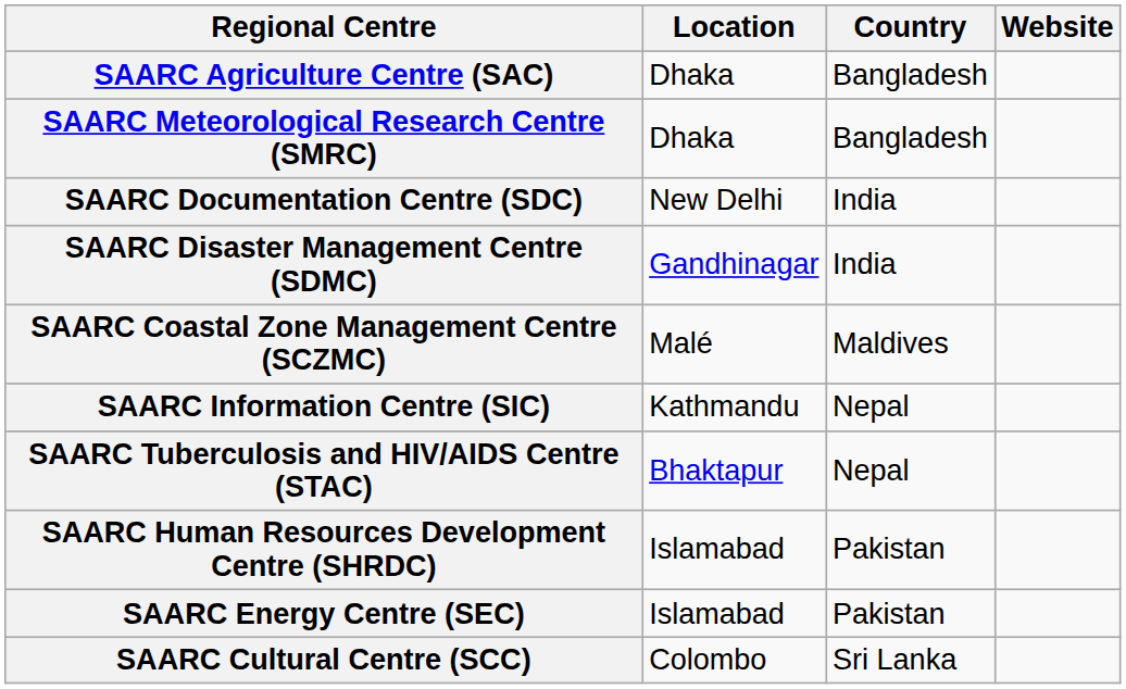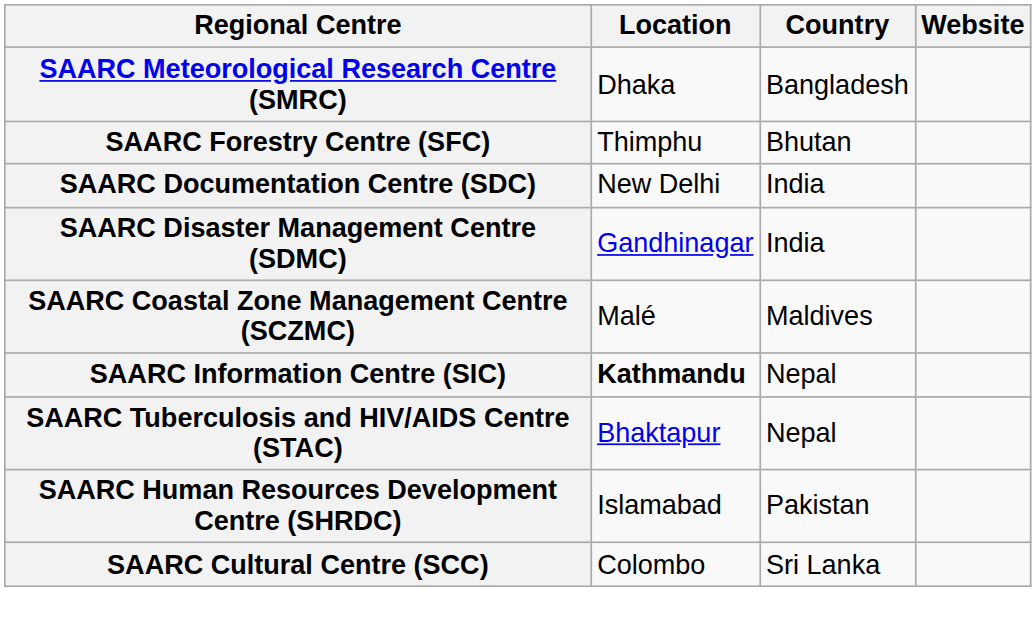- row: SAARC Agriculture Centre (SAC) | Dhaka | Bangladesh
+ row: SAARC Forestry Centre (SFC) | Thimphu | Bhutan
SAARC Information Centre (SIC) | Location: normal -> bold
- row: SAARC Energy Centre (SEC) | Islamabad | Pakistan
